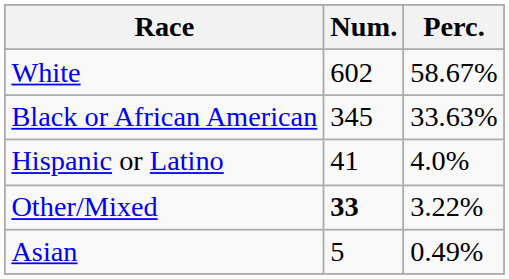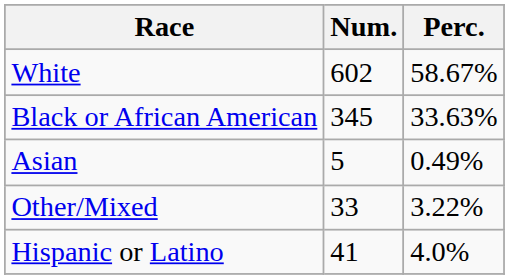rows swapped: Asian <-> Hispanic or Latino
Other/Mixed | Num.: bold -> normal
